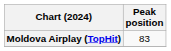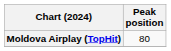Moldova Airplay (TopHit) | Peak position: 83 -> 80
